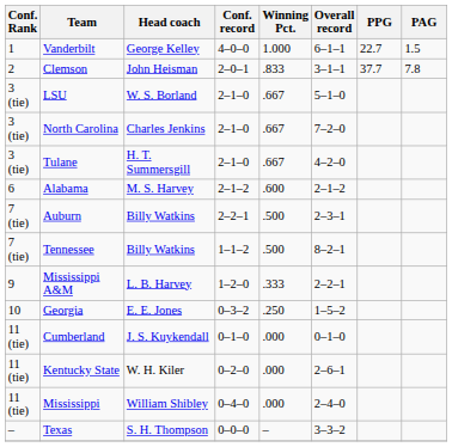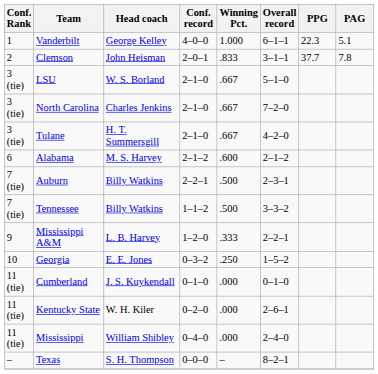Vanderbilt | PPG: 22.7 -> 22.3
Vanderbilt | PAG: 1.5 -> 5.1
Tennessee | Overall record: 8–2–1 -> 3–3–2
Texas | Overall record: 3–3–2 -> 8–2–1
